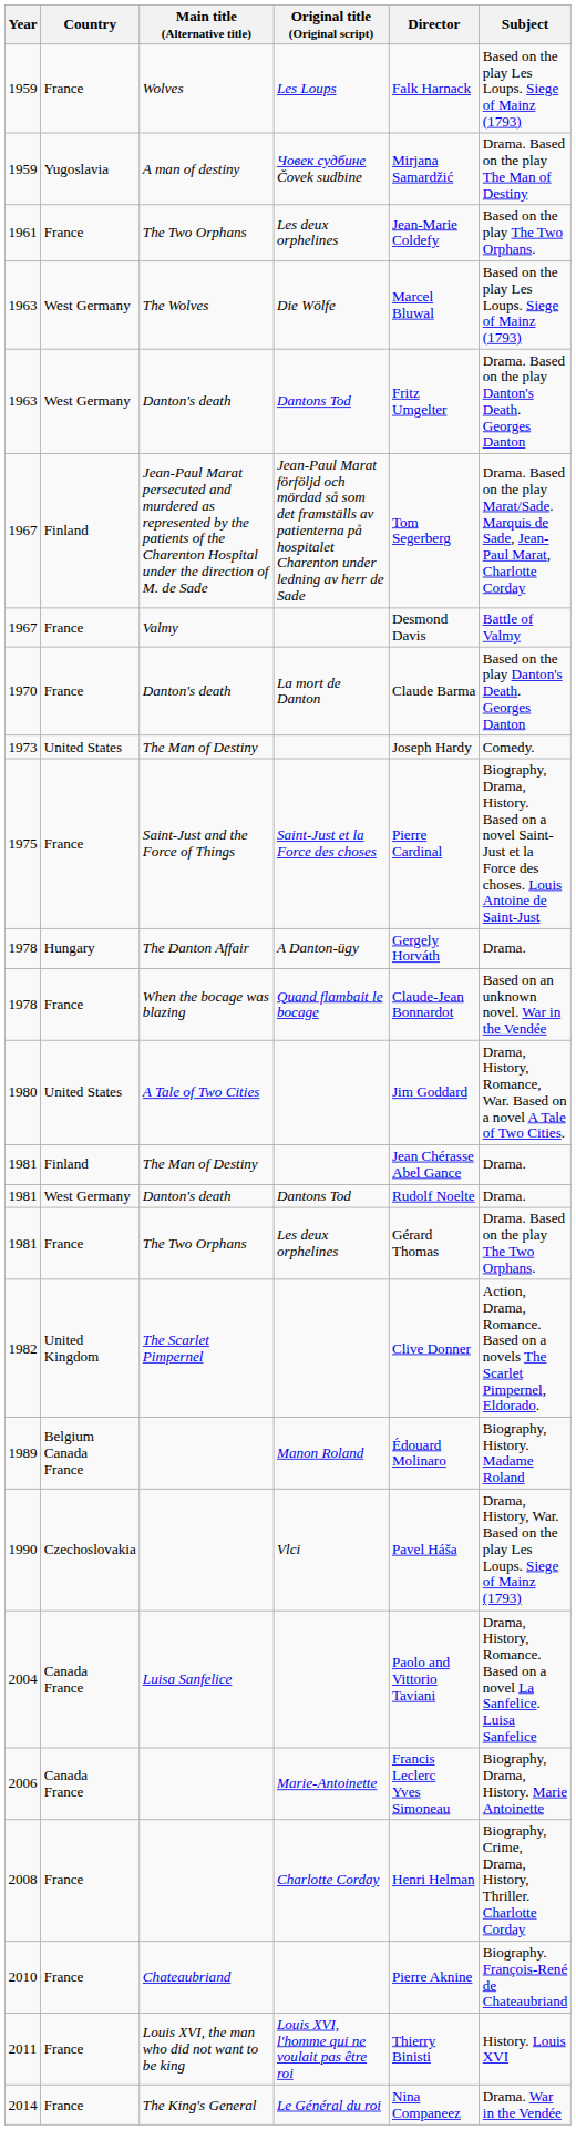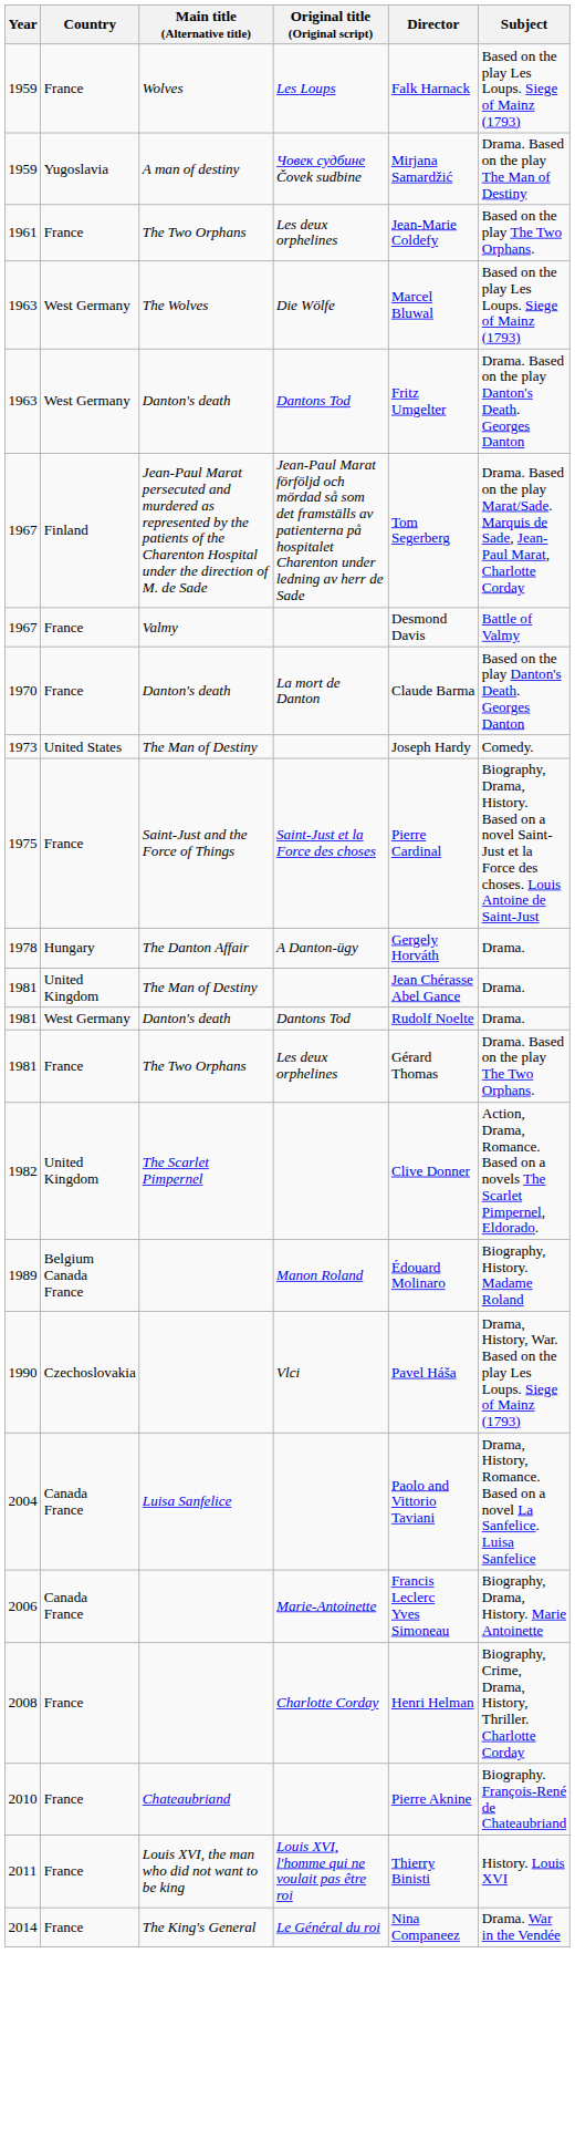- row: 1978 | France | When the bocage was blazing | Quand flambait le bocage | Claude-Jean Bonnardot | Based on an unknown novel. War in the Vendée
- row: 1980 | United States | A Tale of Two Cities | Jim Goddard | Drama, History, Romance, War. Based on a novel A Tale of Two Cities.
1981 / The Man of Destiny | Country: Finland -> United Kingdom
